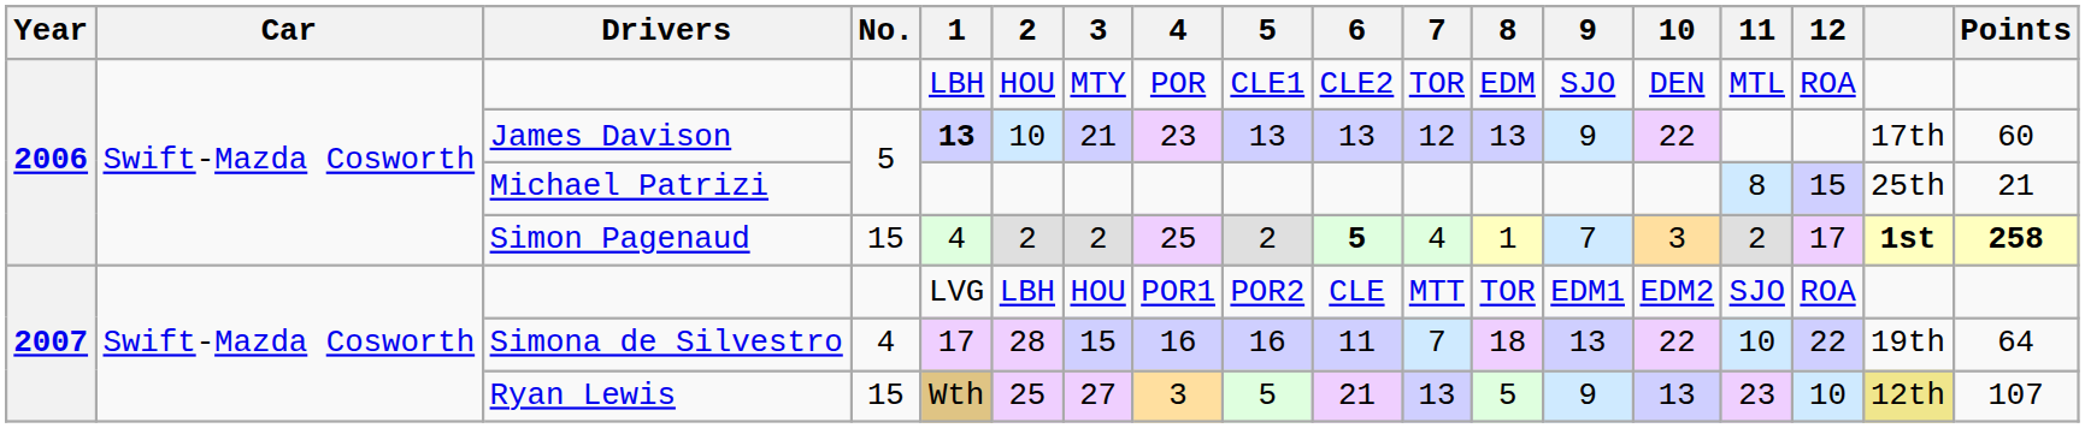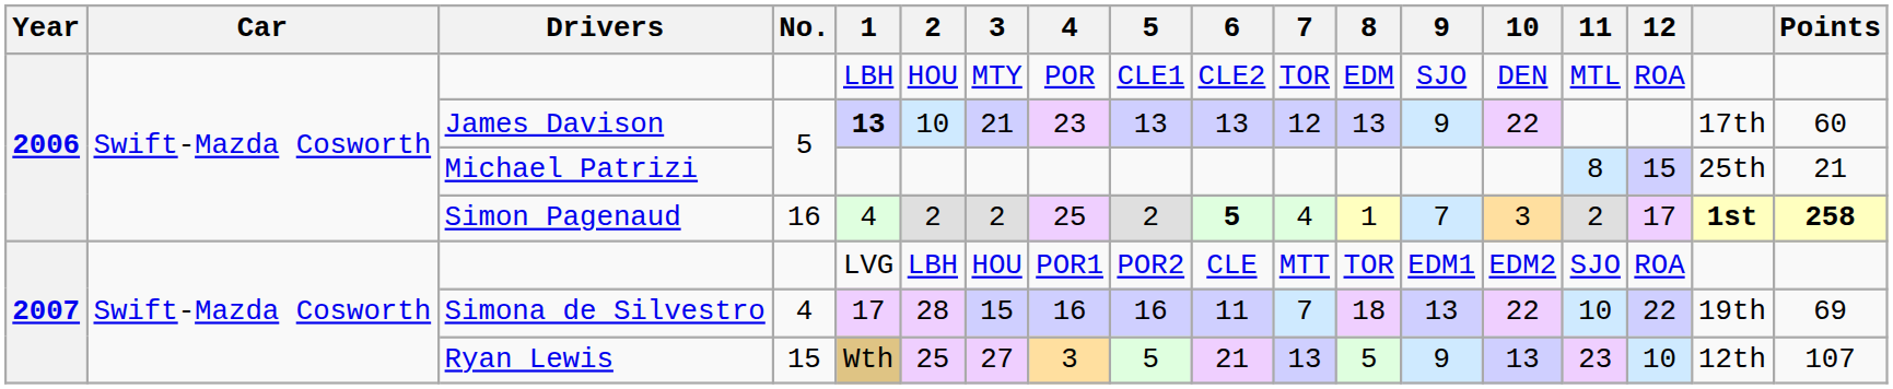Simon Pagenaud | No.: 15 -> 16
Simona de Silvestro | Points: 64 -> 69
Ryan Lewis | column 17: khaki background -> no background
